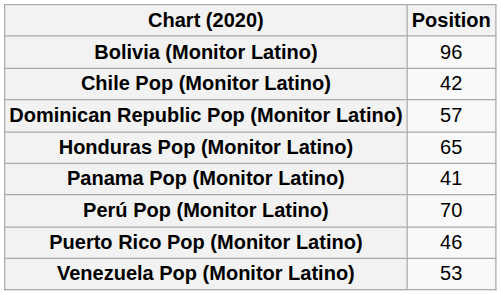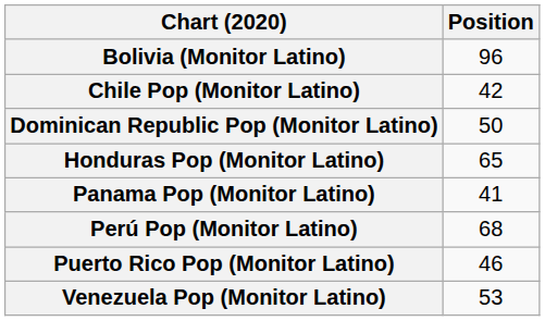Dominican Republic Pop (Monitor Latino) | Position: 57 -> 50
Perú Pop (Monitor Latino) | Position: 70 -> 68
